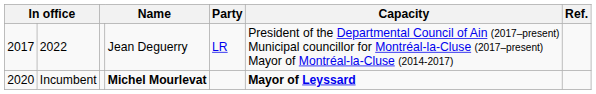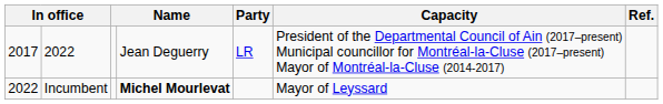Incumbent | column 1: 2020 -> 2022
Incumbent | Capacity: bold -> normal
